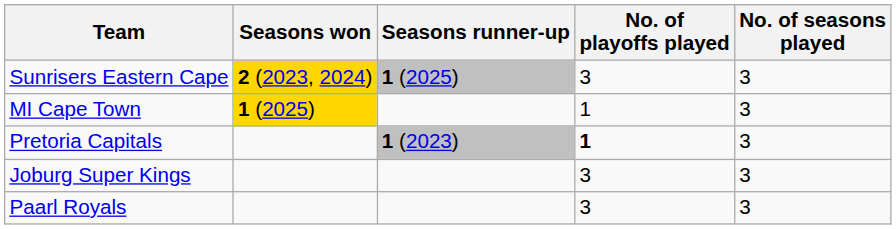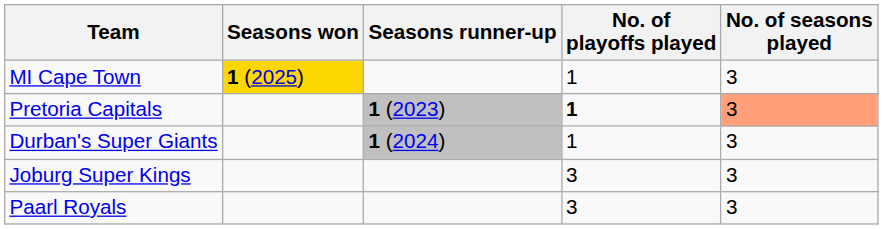- row: Sunrisers Eastern Cape | 2 (2023, 2024) | 1 (2025) | 3 | 3
Pretoria Capitals | No. of seasons played: no background -> lightsalmon background
+ row: Durban's Super Giants | 1 (2024) | 1 | 3
